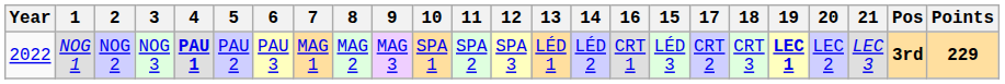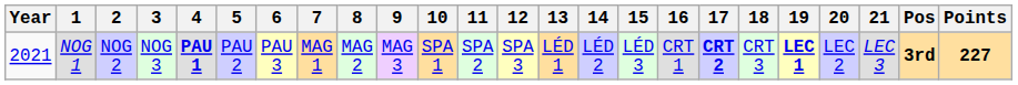columns swapped: 15 <-> 16
NOG 1 | Year: 2022 -> 2021
NOG 1 | 17: normal -> bold
NOG 1 | Points: 229 -> 227
